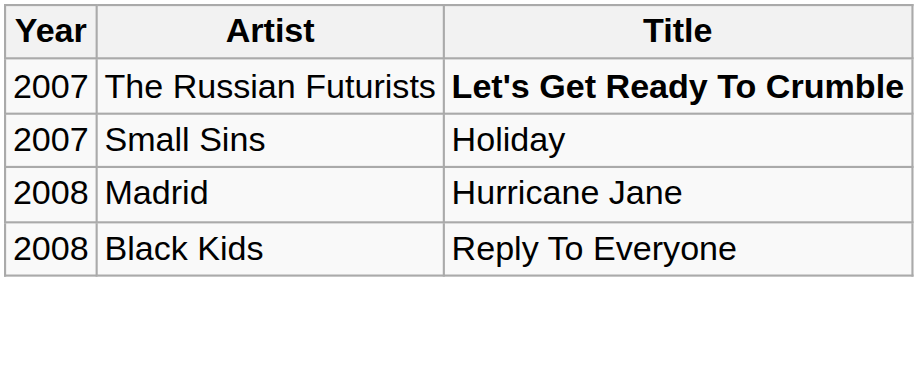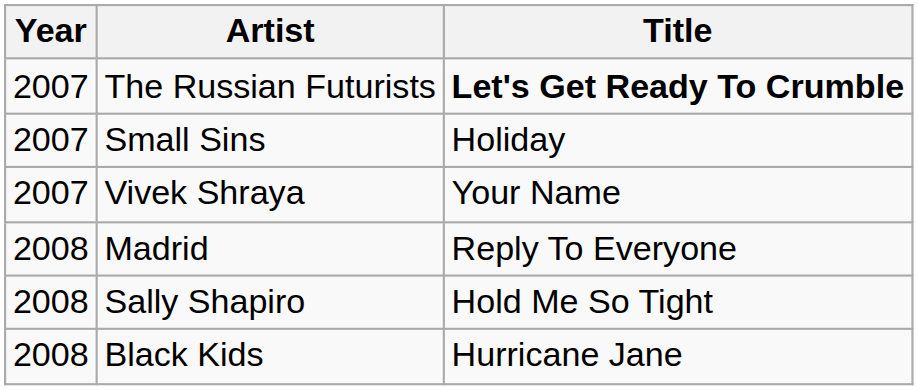+ row: 2007 | Vivek Shraya | Your Name
Madrid | Title: Hurricane Jane -> Reply To Everyone
+ row: 2008 | Sally Shapiro | Hold Me So Tight
Black Kids | Title: Reply To Everyone -> Hurricane Jane
